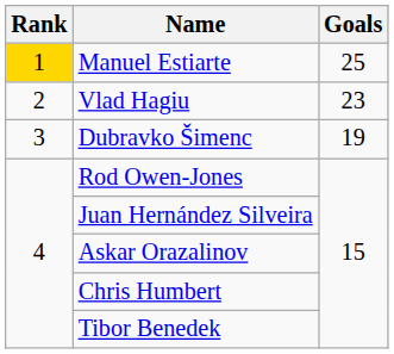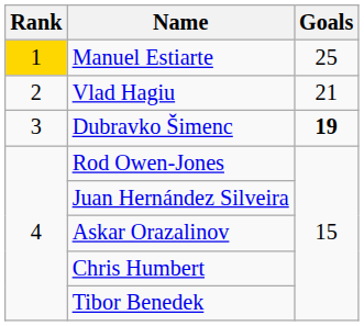Vlad Hagiu | Goals: 23 -> 21
Dubravko Šimenc | Goals: normal -> bold
